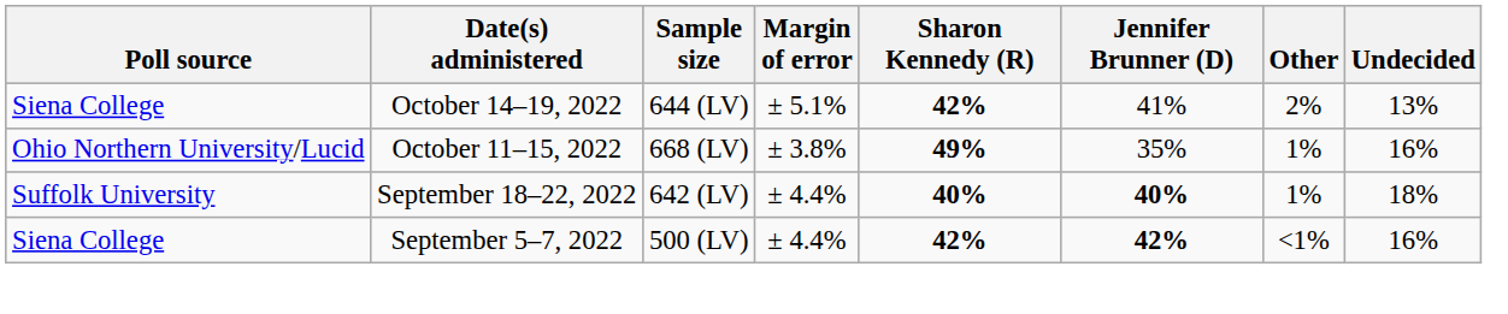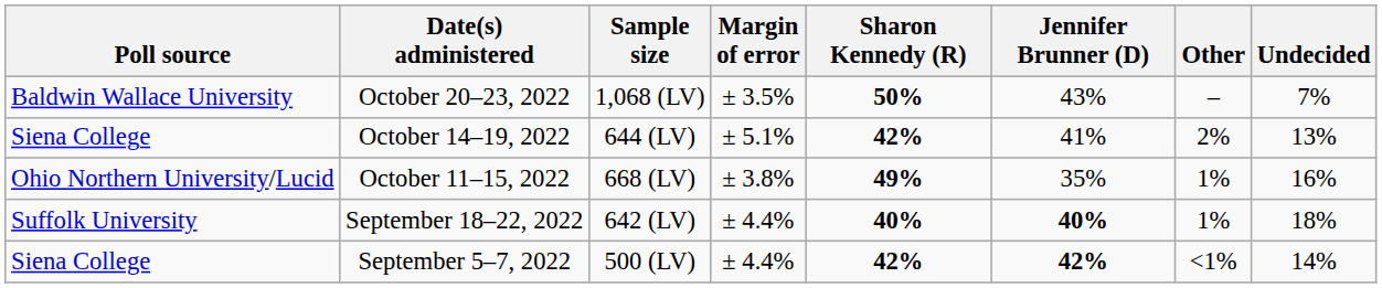+ row: Baldwin Wallace University | October 20–23, 2022 | 1,068 (LV) | ± 3.5% | 50% | 43% | – | 7%
September 5–7, 2022 | Undecided: 16% -> 14%
